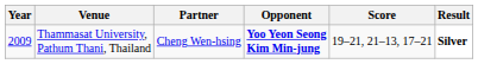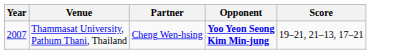- column: Result | Silver
Thammasat University, Pathum Thani, Thailand | Year: 2009 -> 2007
